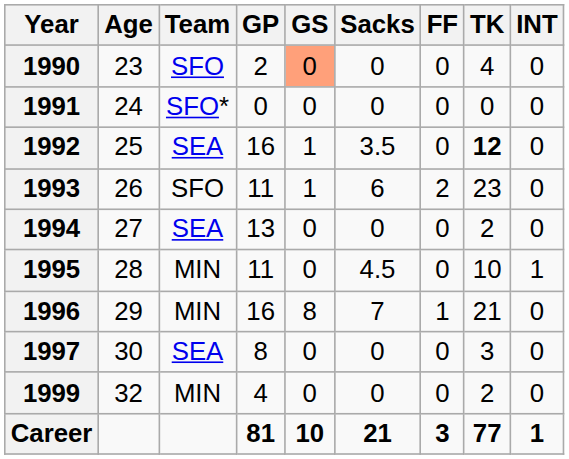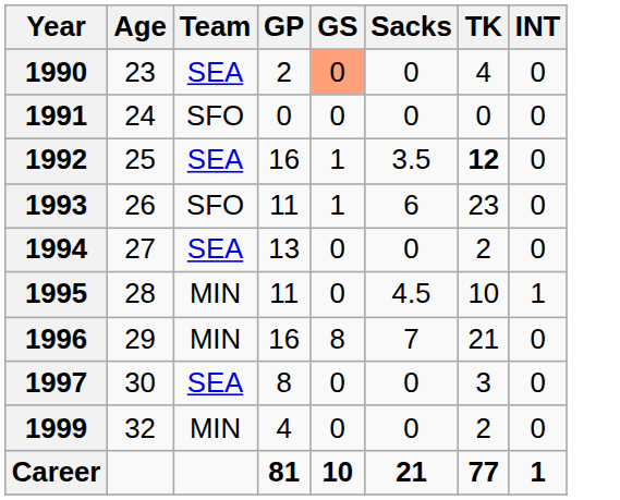- column: FF | 0 | 0 | 0 | 2 | 0 | 0 | 1 | 0 | 0 | 3
1990 | Team: SFO -> SEA
1991 | Team: SFO* -> SFO
